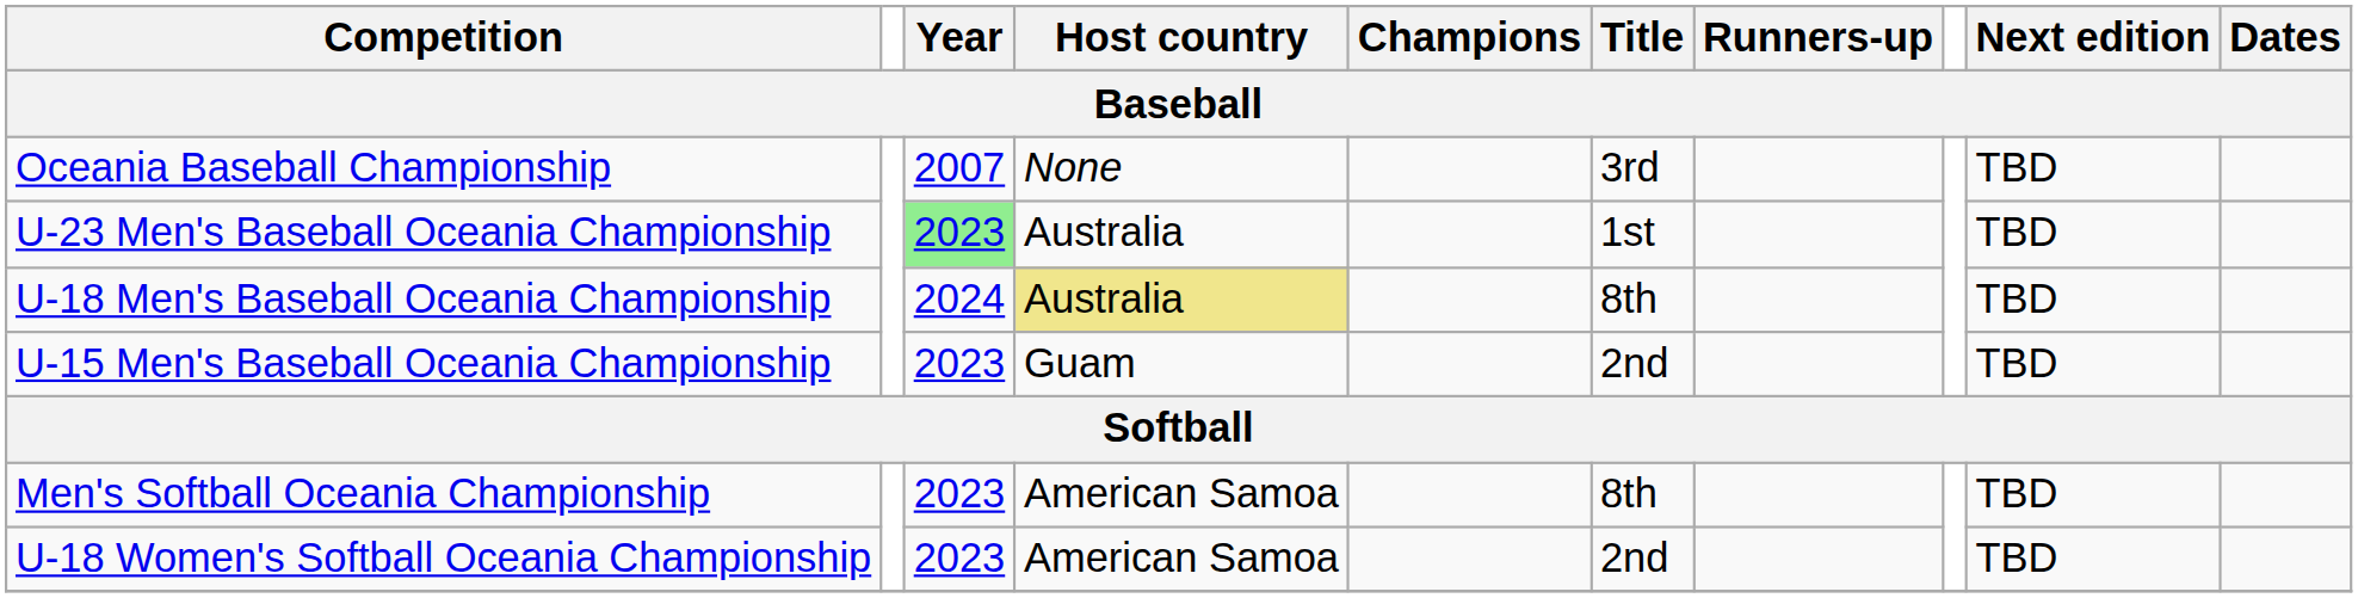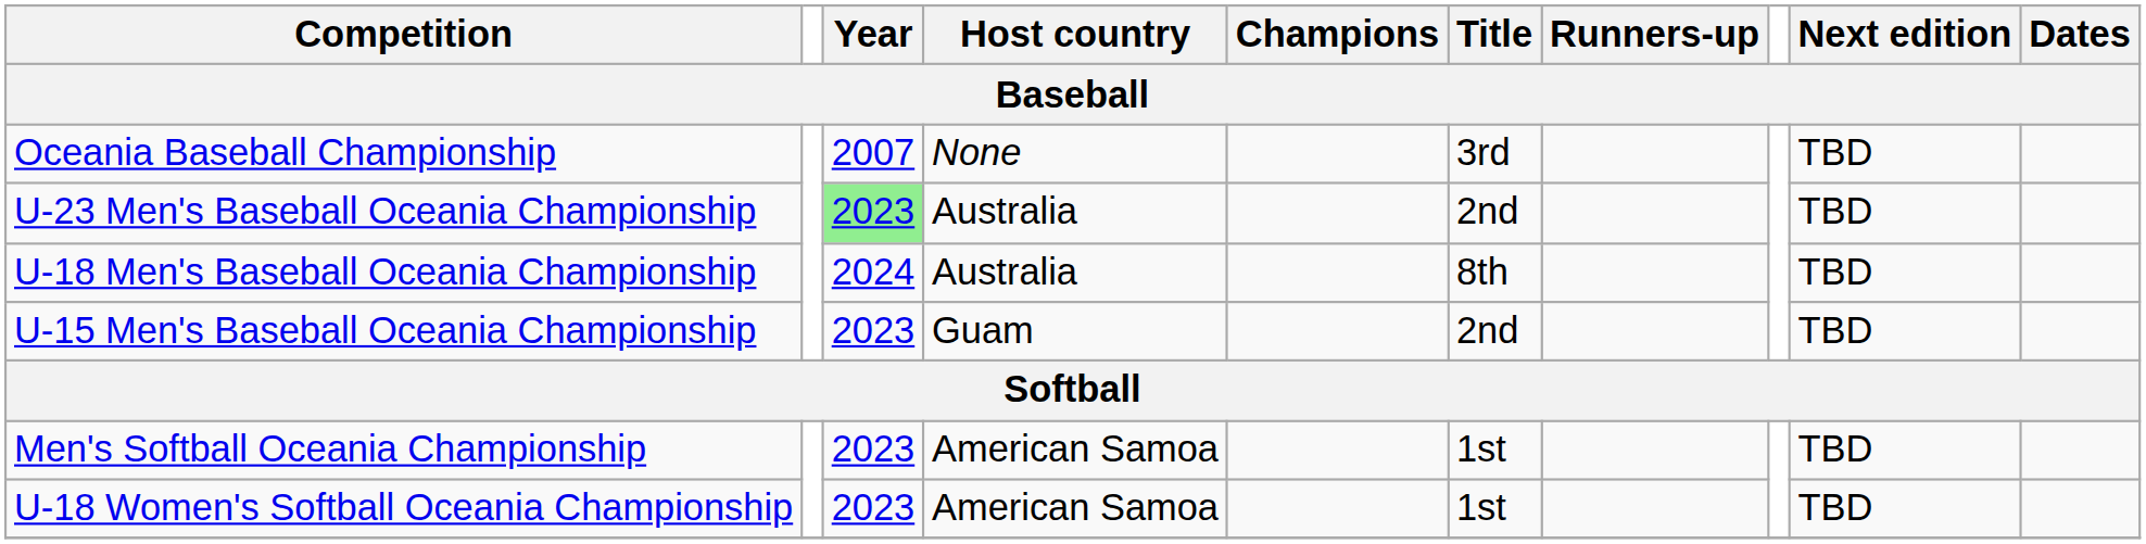U-23 Men's Baseball Oceania Championship | Title: 1st -> 2nd
U-18 Men's Baseball Oceania Championship | Host country: khaki background -> no background
Men's Softball Oceania Championship | Title: 8th -> 1st
U-18 Women's Softball Oceania Championship | Title: 2nd -> 1st
